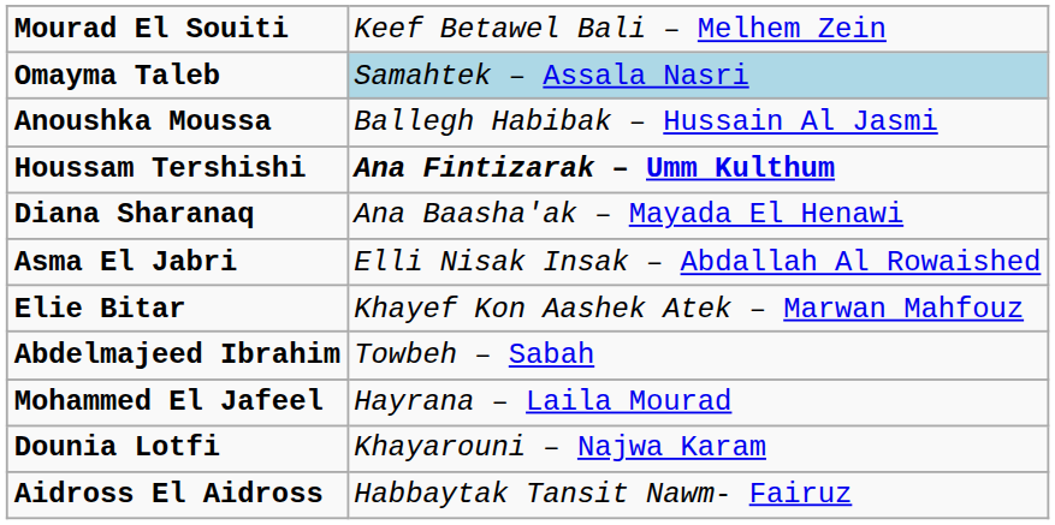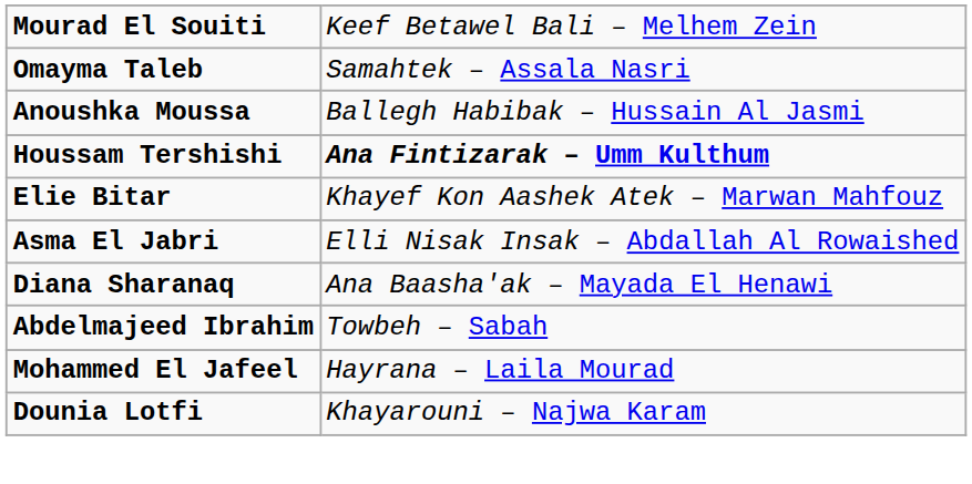Omayma Taleb | column 2: lightblue background -> no background
rows swapped: Elie Bitar <-> Diana Sharanaq
- row: Aidross El Aidross | Habbaytak Tansit Nawm- Fairuz
